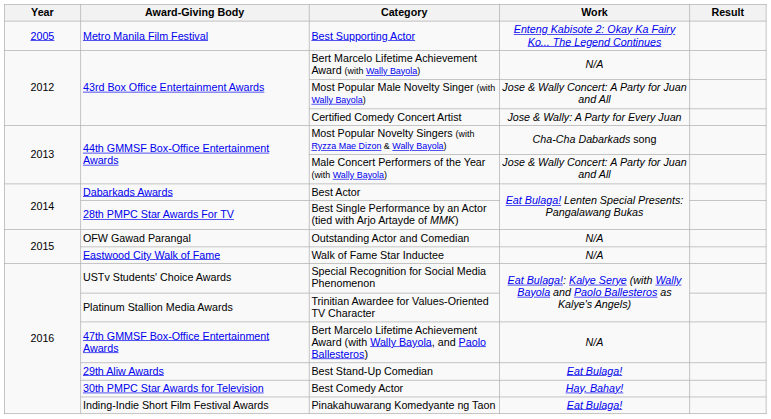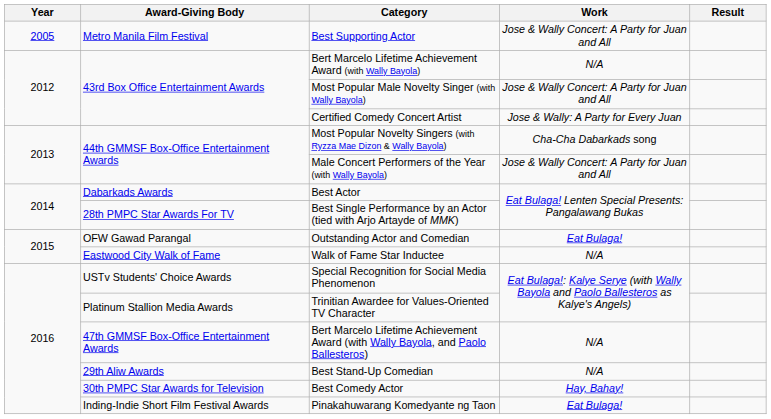Best Supporting Actor | Work: Enteng Kabisote 2: Okay Ka Fairy Ko... The Legend Continues -> Jose & Wally Concert: A Party for Juan and All
Outstanding Actor and Comedian | Work: N/A -> Eat Bulaga!
Best Stand-Up Comedian | Work: Eat Bulaga! -> N/A
